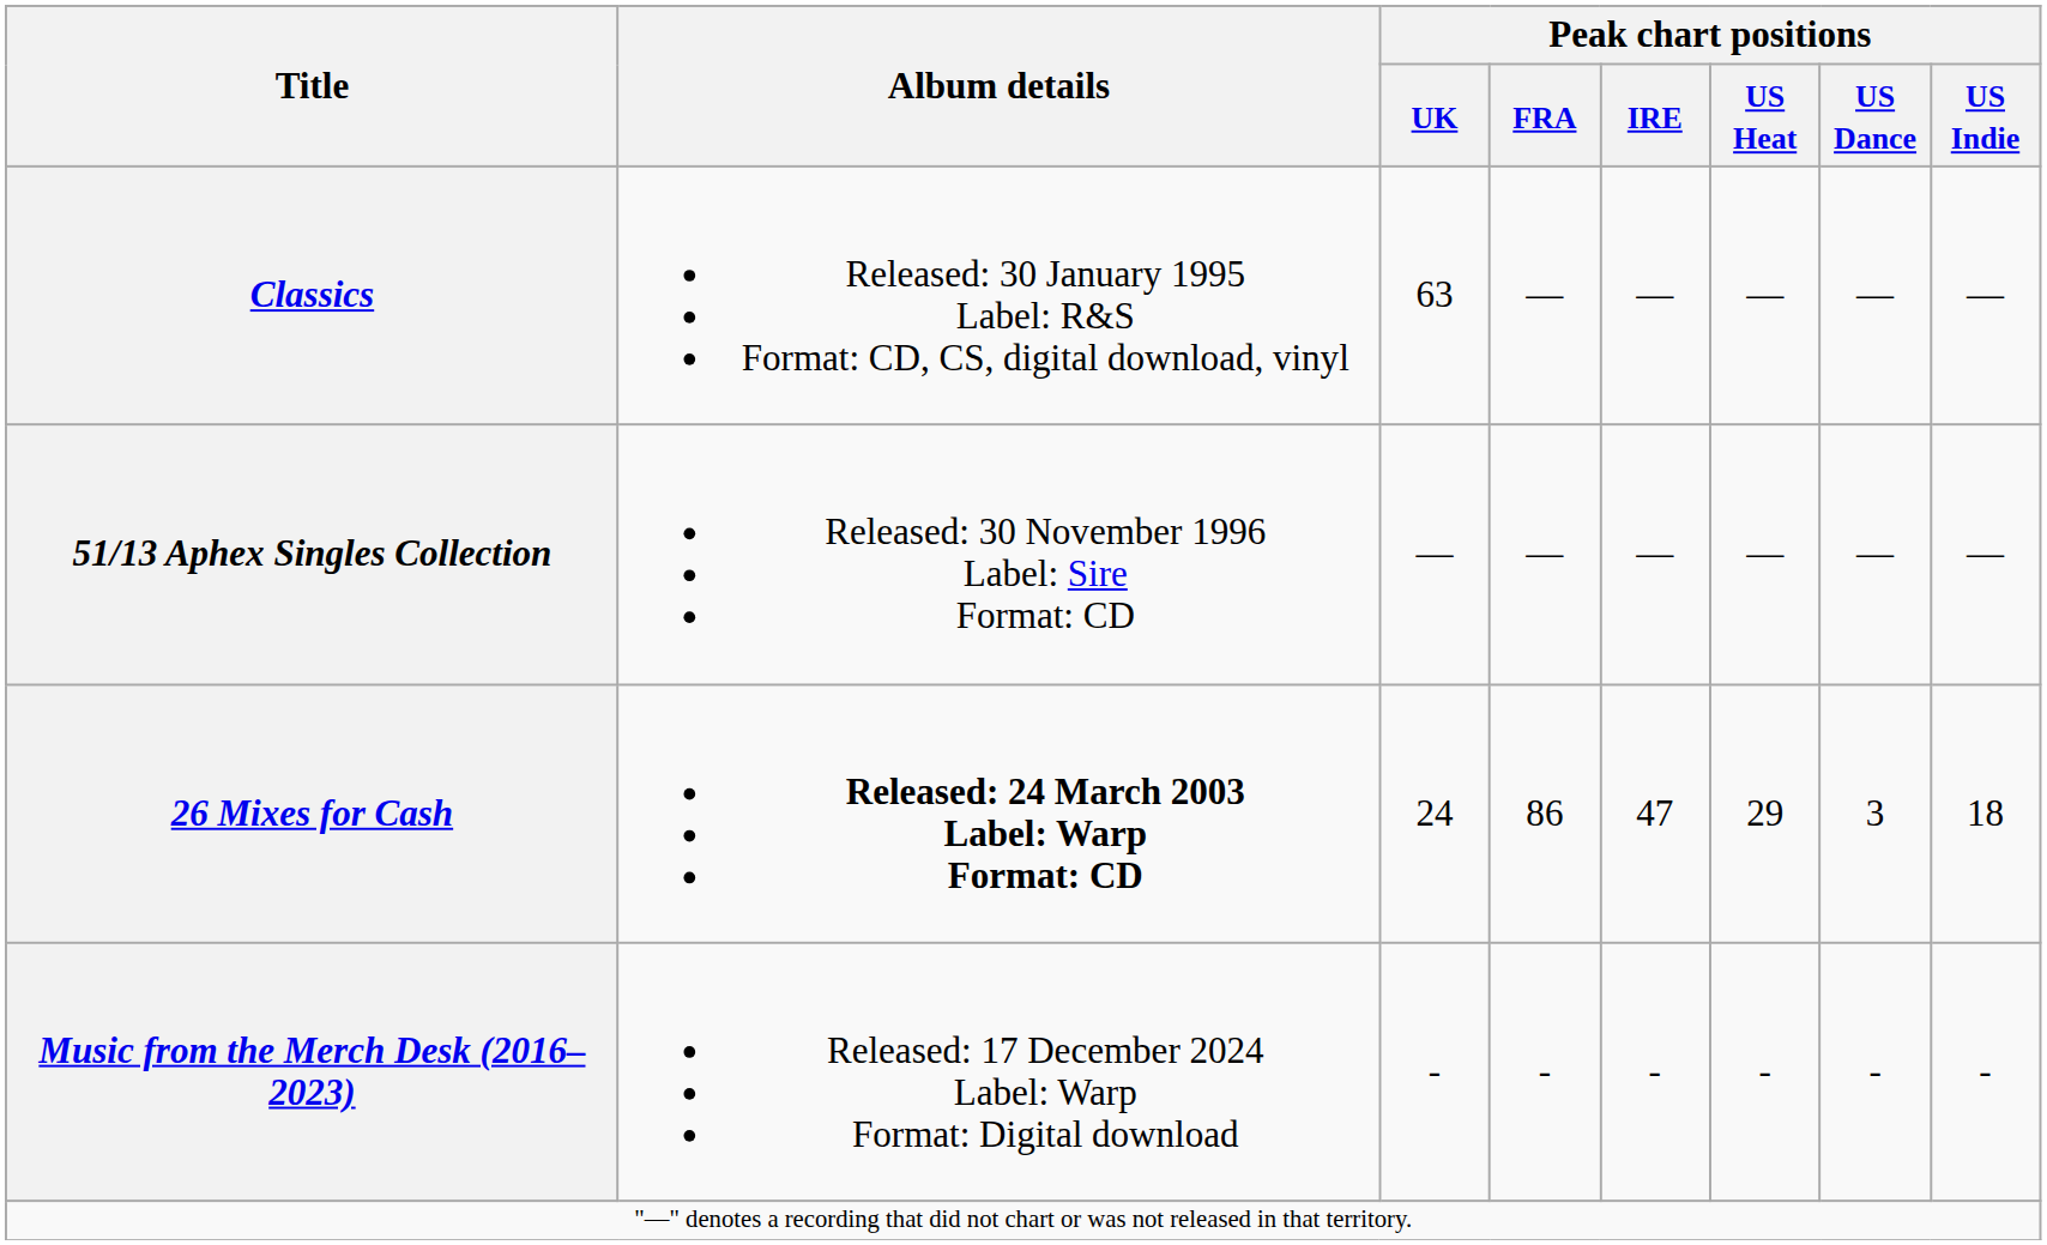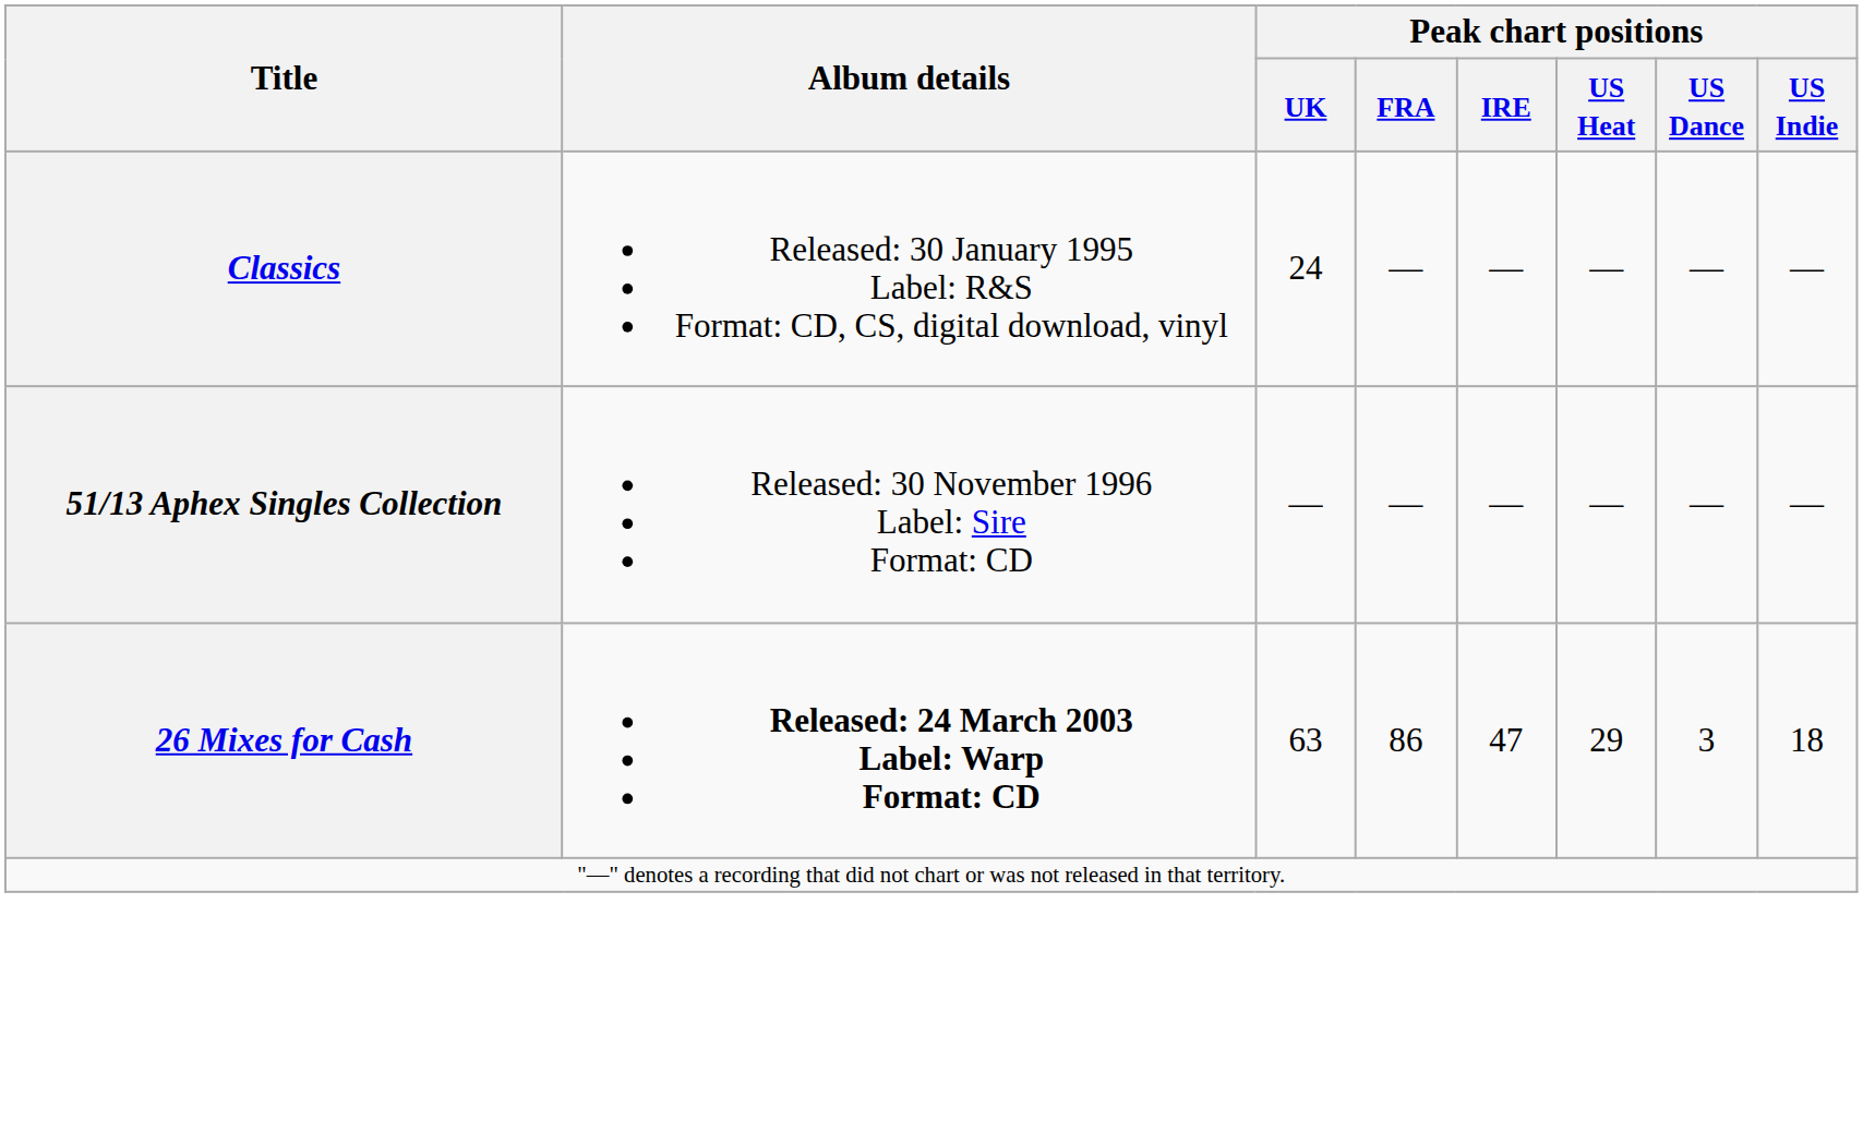Classics | Peak chart positions / UK: 63 -> 24
26 Mixes for Cash | Peak chart positions / UK: 24 -> 63
- row: Music from the Merch Desk (2016–2023) | Released: 17 December 2024 Label: Warp Format: Digital download | - | - | - | - | - | -
